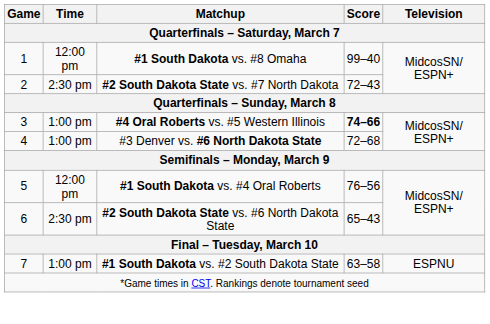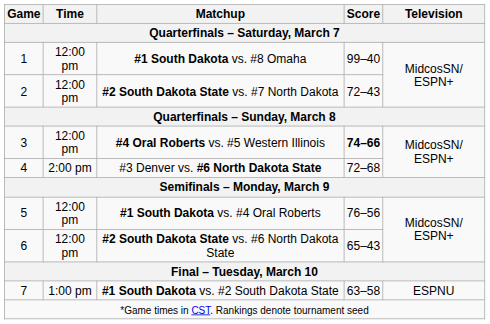#2 South Dakota State vs. #7 North Dakota | Time: 2:30 pm -> 12:00 pm
#4 Oral Roberts vs. #5 Western Illinois | Time: 1:00 pm -> 12:00 pm
#3 Denver vs. #6 North Dakota State | Time: 1:00 pm -> 2:00 pm
#2 South Dakota State vs. #6 North Dakota State | Time: 2:30 pm -> 12:00 pm
